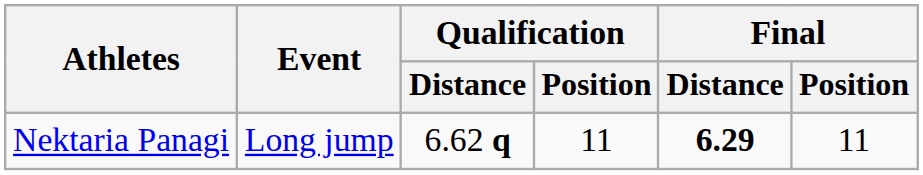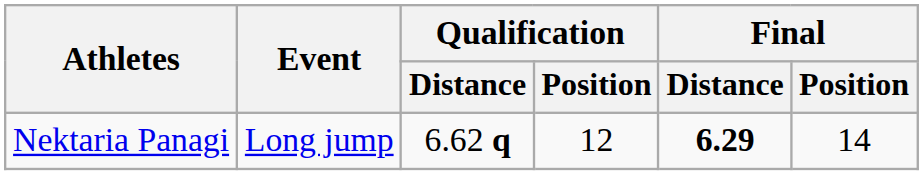Nektaria Panagi | Qualification / Position: 11 -> 12
Nektaria Panagi | Final / Position: 11 -> 14
